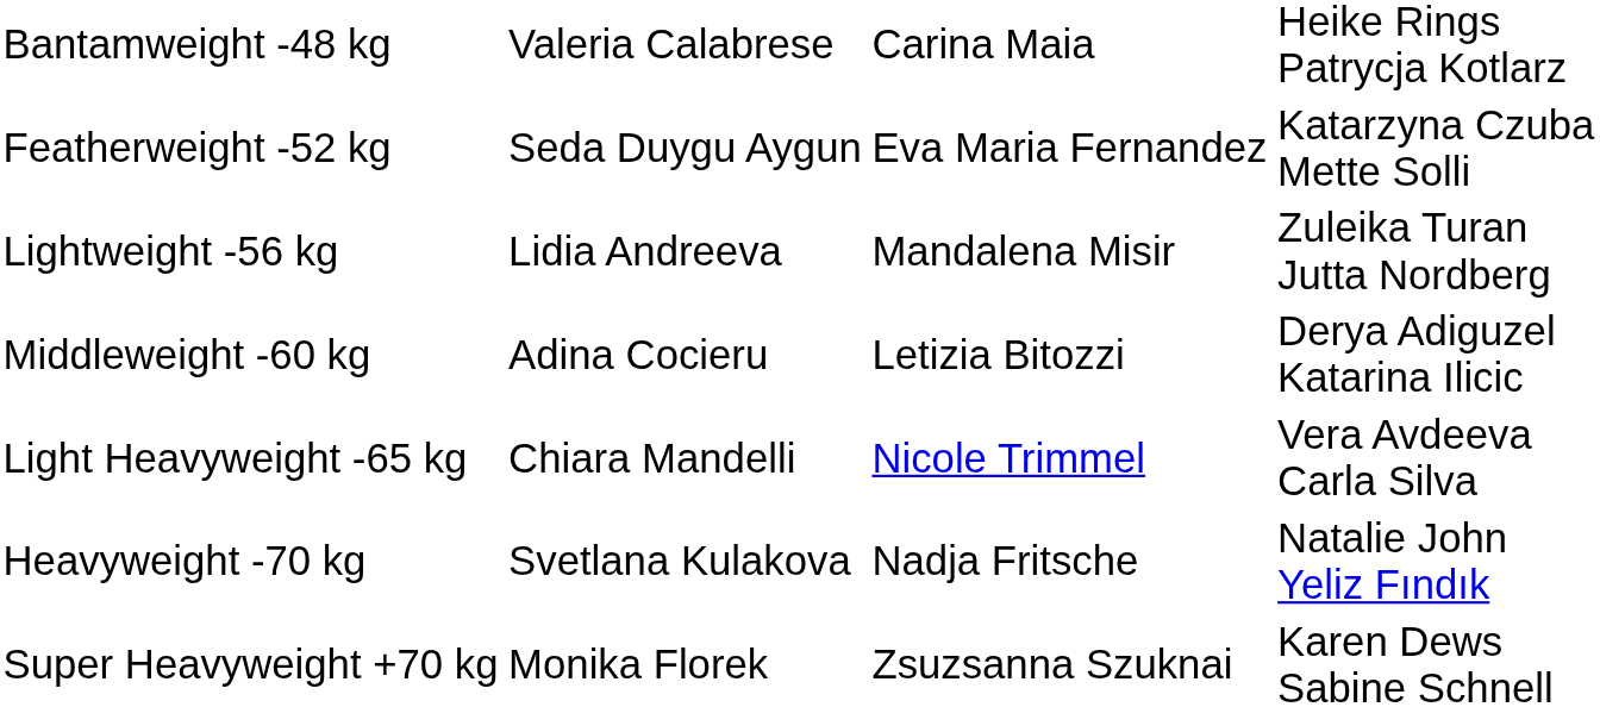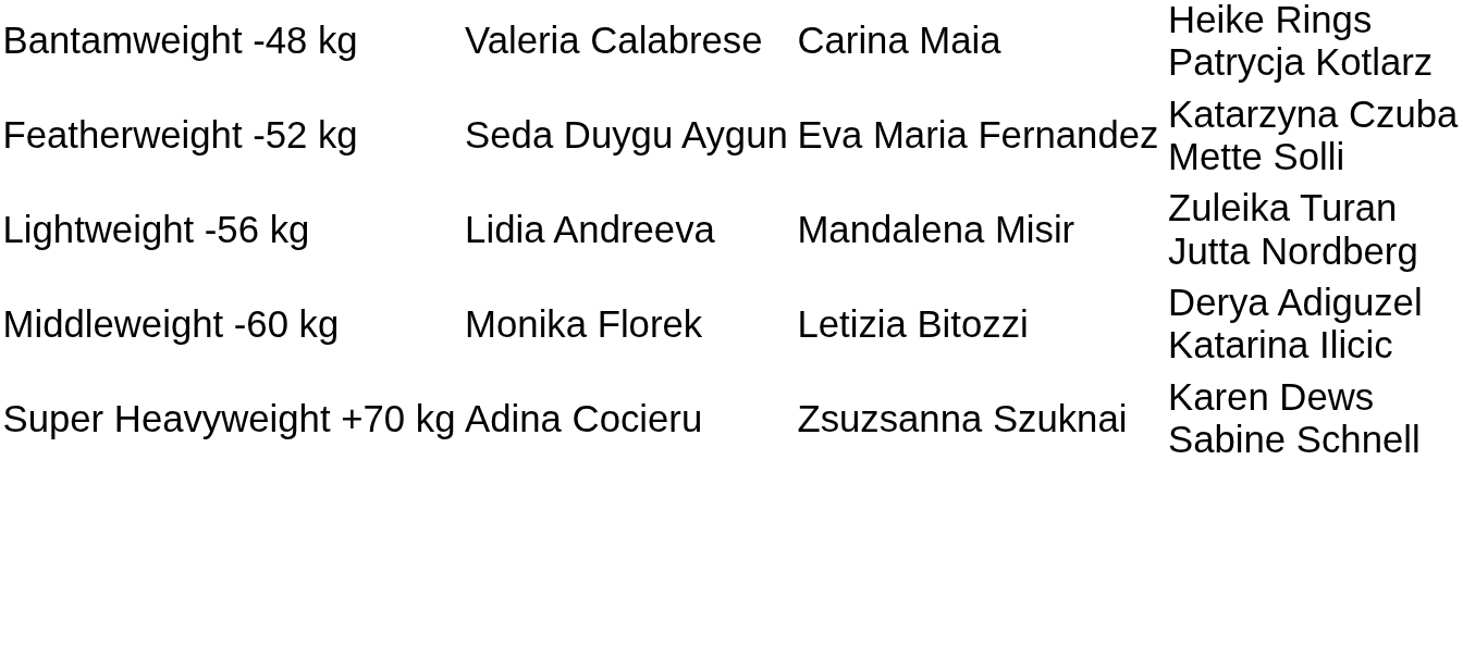Middleweight -60 kg | column 2: Adina Cocieru -> Monika Florek
- row: Light Heavyweight -65 kg | Chiara Mandelli | Nicole Trimmel | Vera Avdeeva Carla Silva
- row: Heavyweight -70 kg | Svetlana Kulakova | Nadja Fritsche | Natalie John Yeliz Fındık
Super Heavyweight +70 kg | column 2: Monika Florek -> Adina Cocieru
